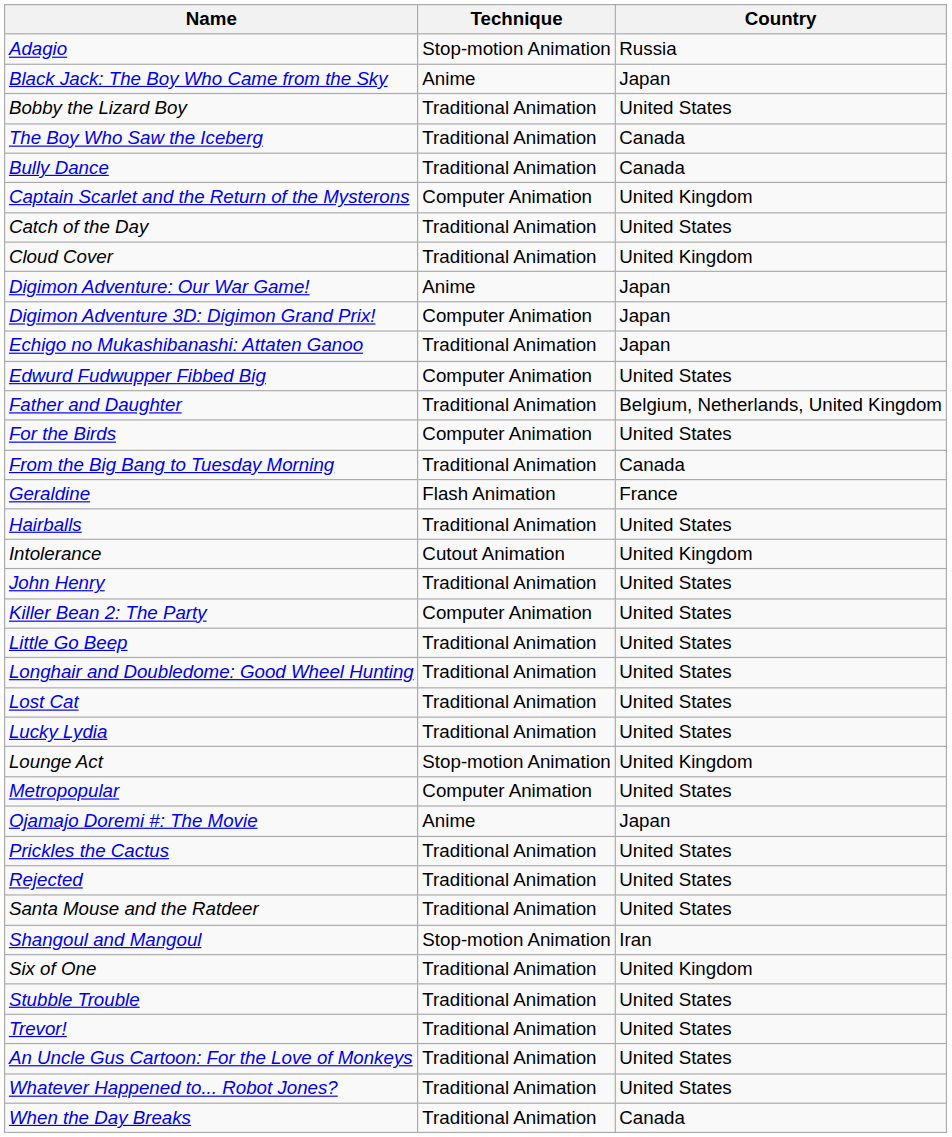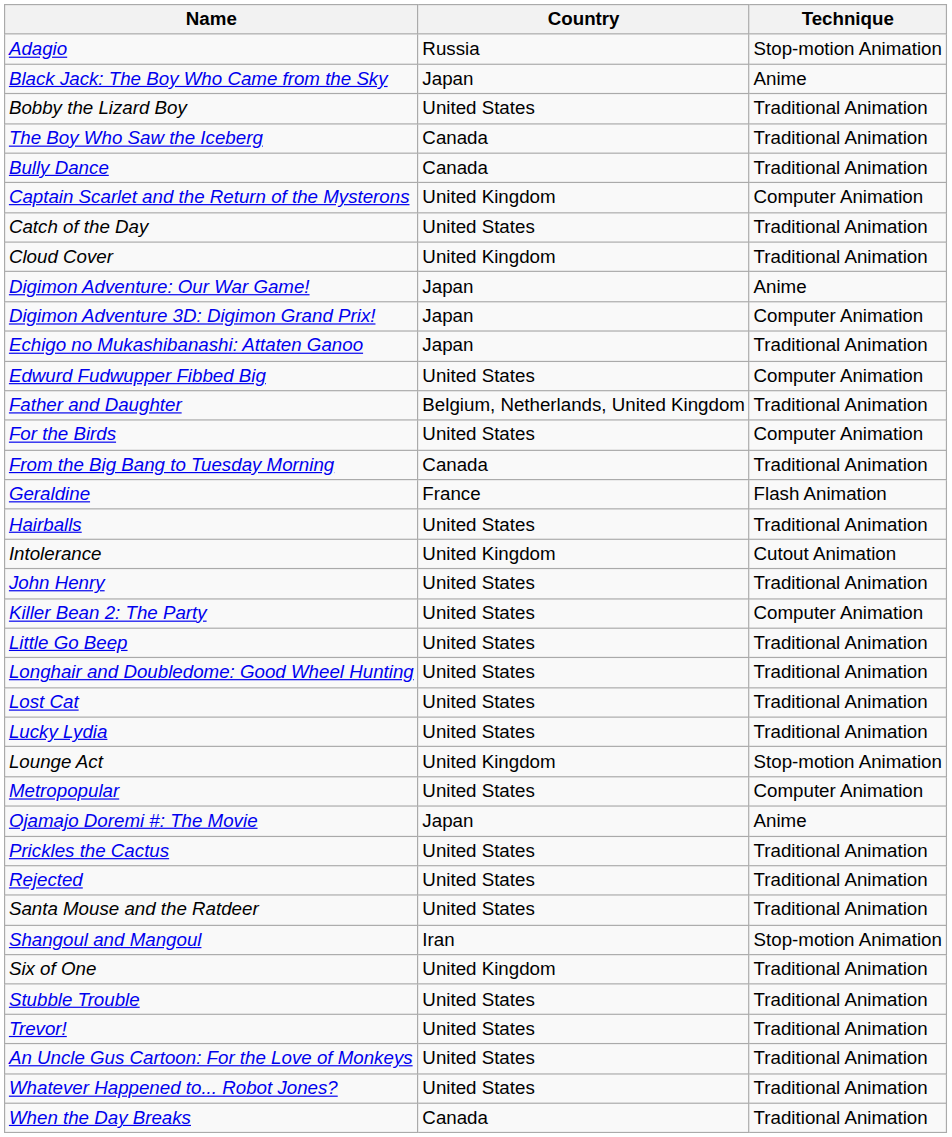columns swapped: Country <-> Technique
